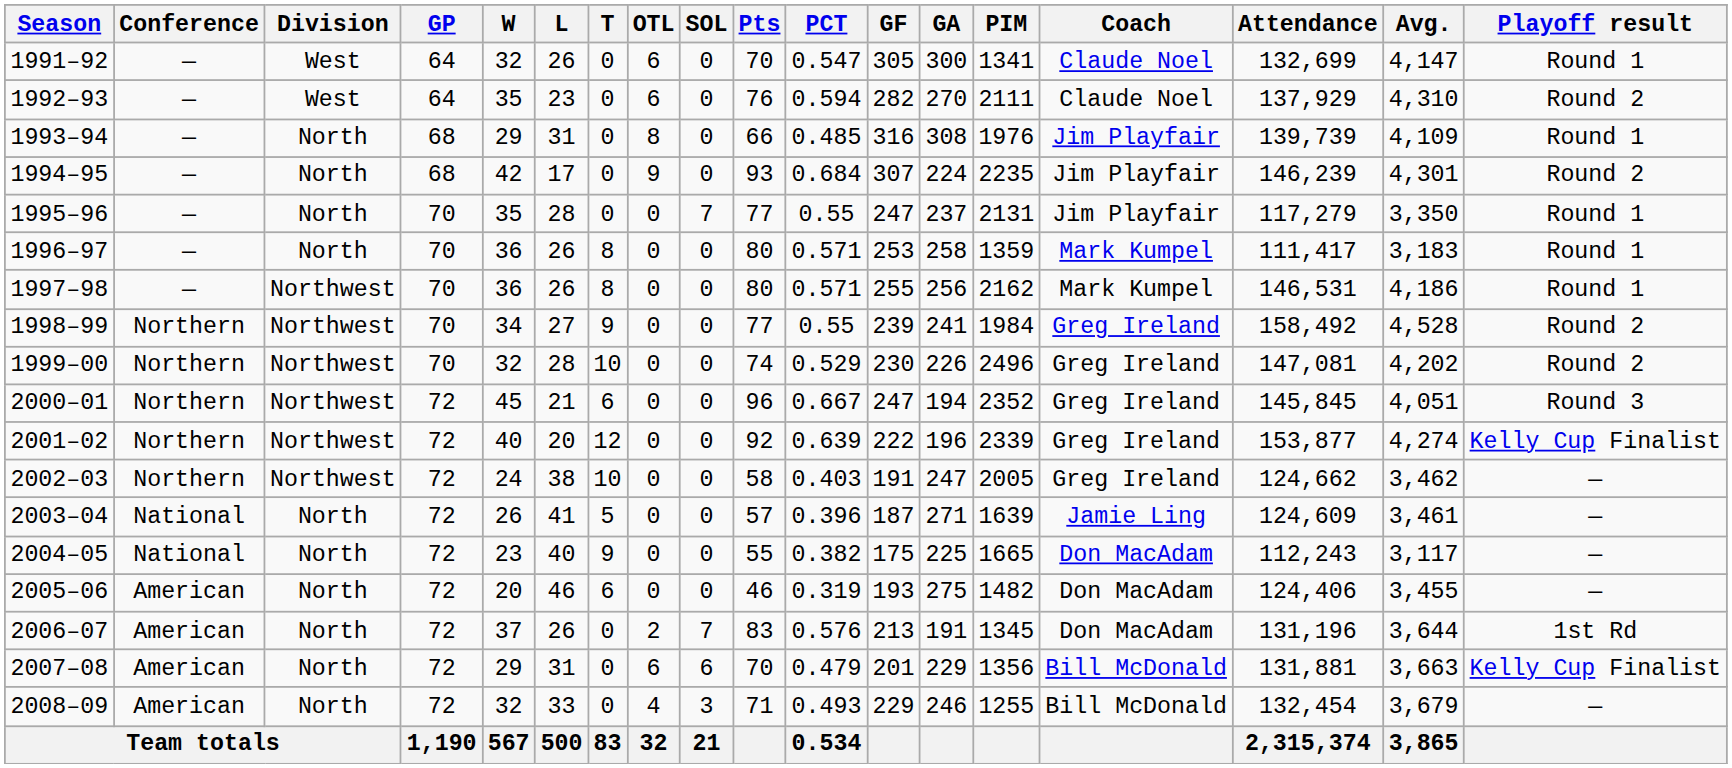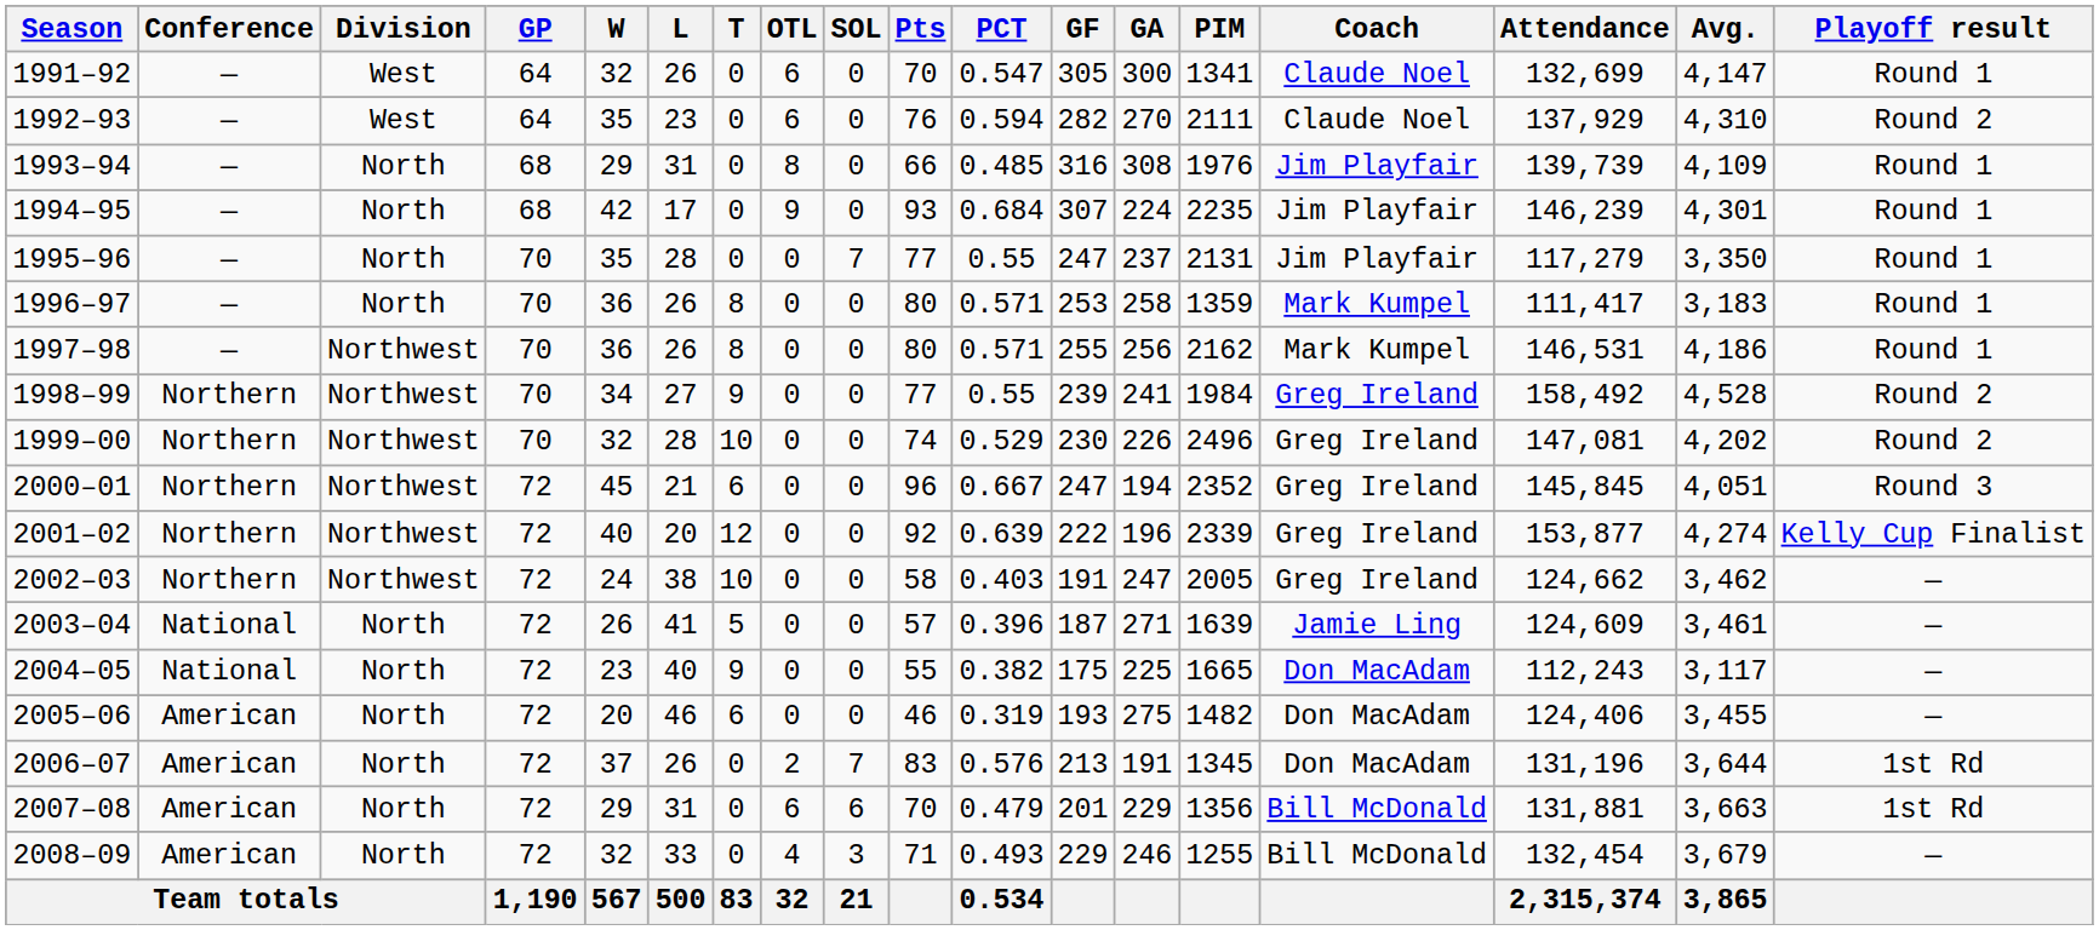1994–95 | Playoff result: Round 2 -> Round 1
2007–08 | Playoff result: Kelly Cup Finalist -> 1st Rd
